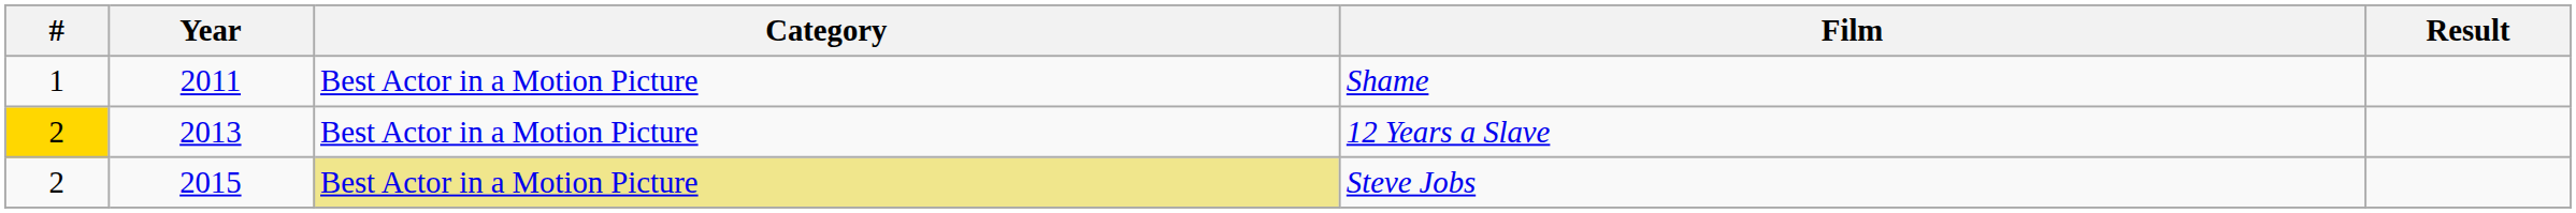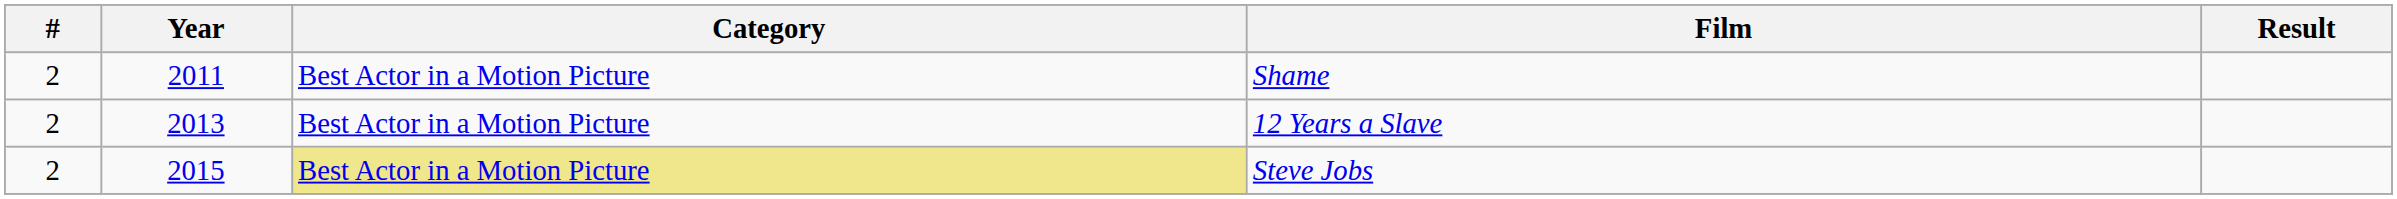Shame | #: 1 -> 2
12 Years a Slave | #: gold background -> no background
